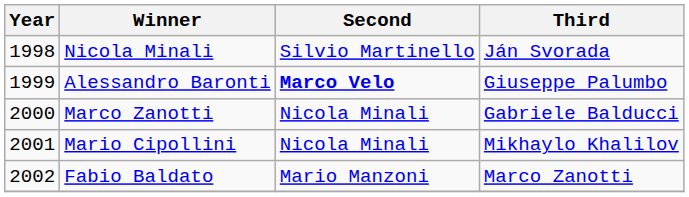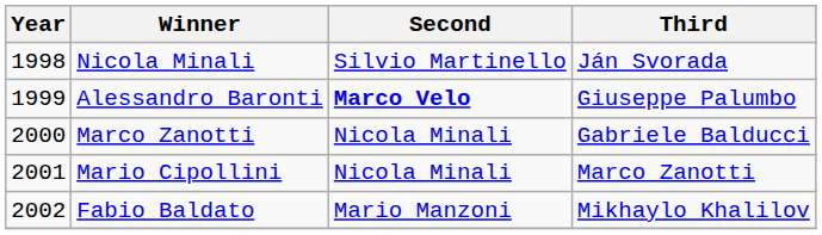Mario Cipollini | Third: Mikhaylo Khalilov -> Marco Zanotti
Fabio Baldato | Third: Marco Zanotti -> Mikhaylo Khalilov
